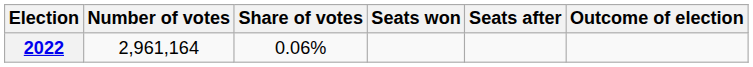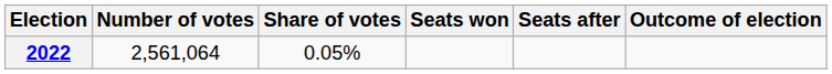2022 | Number of votes: 2,961,164 -> 2,561,064
2022 | Share of votes: 0.06% -> 0.05%
